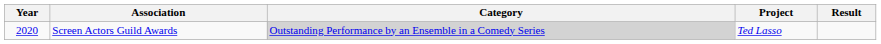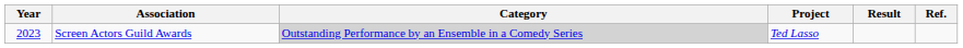+ column: Ref.
Screen Actors Guild Awards | Year: 2020 -> 2023
